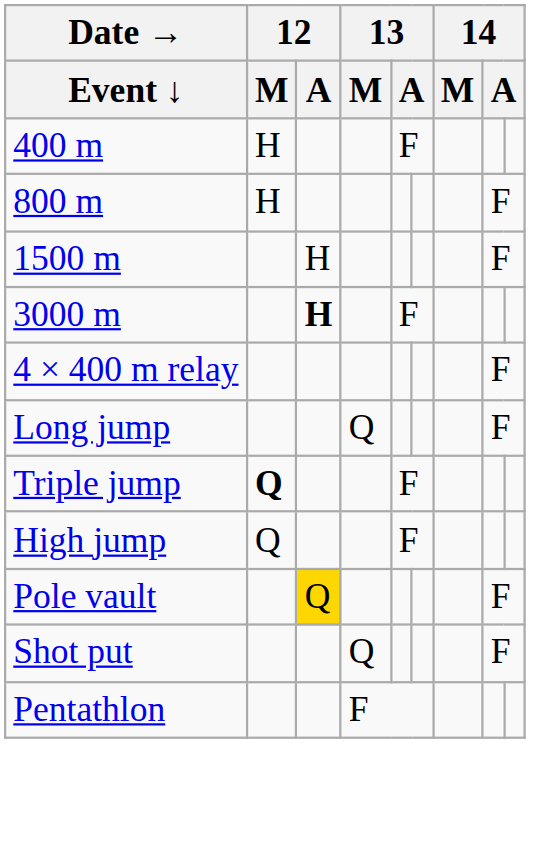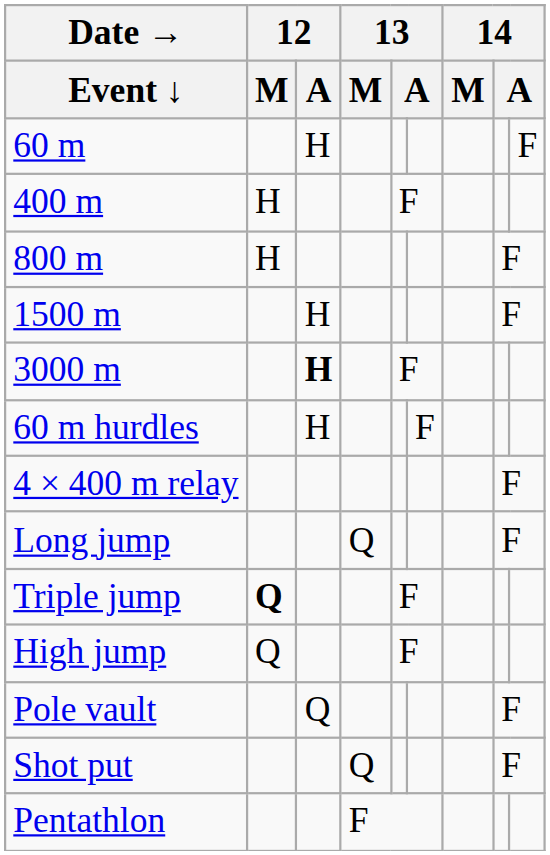+ row: 60 m | H | F
+ row: 60 m hurdles | H | F
Pole vault | 12 / A: gold background -> no background
